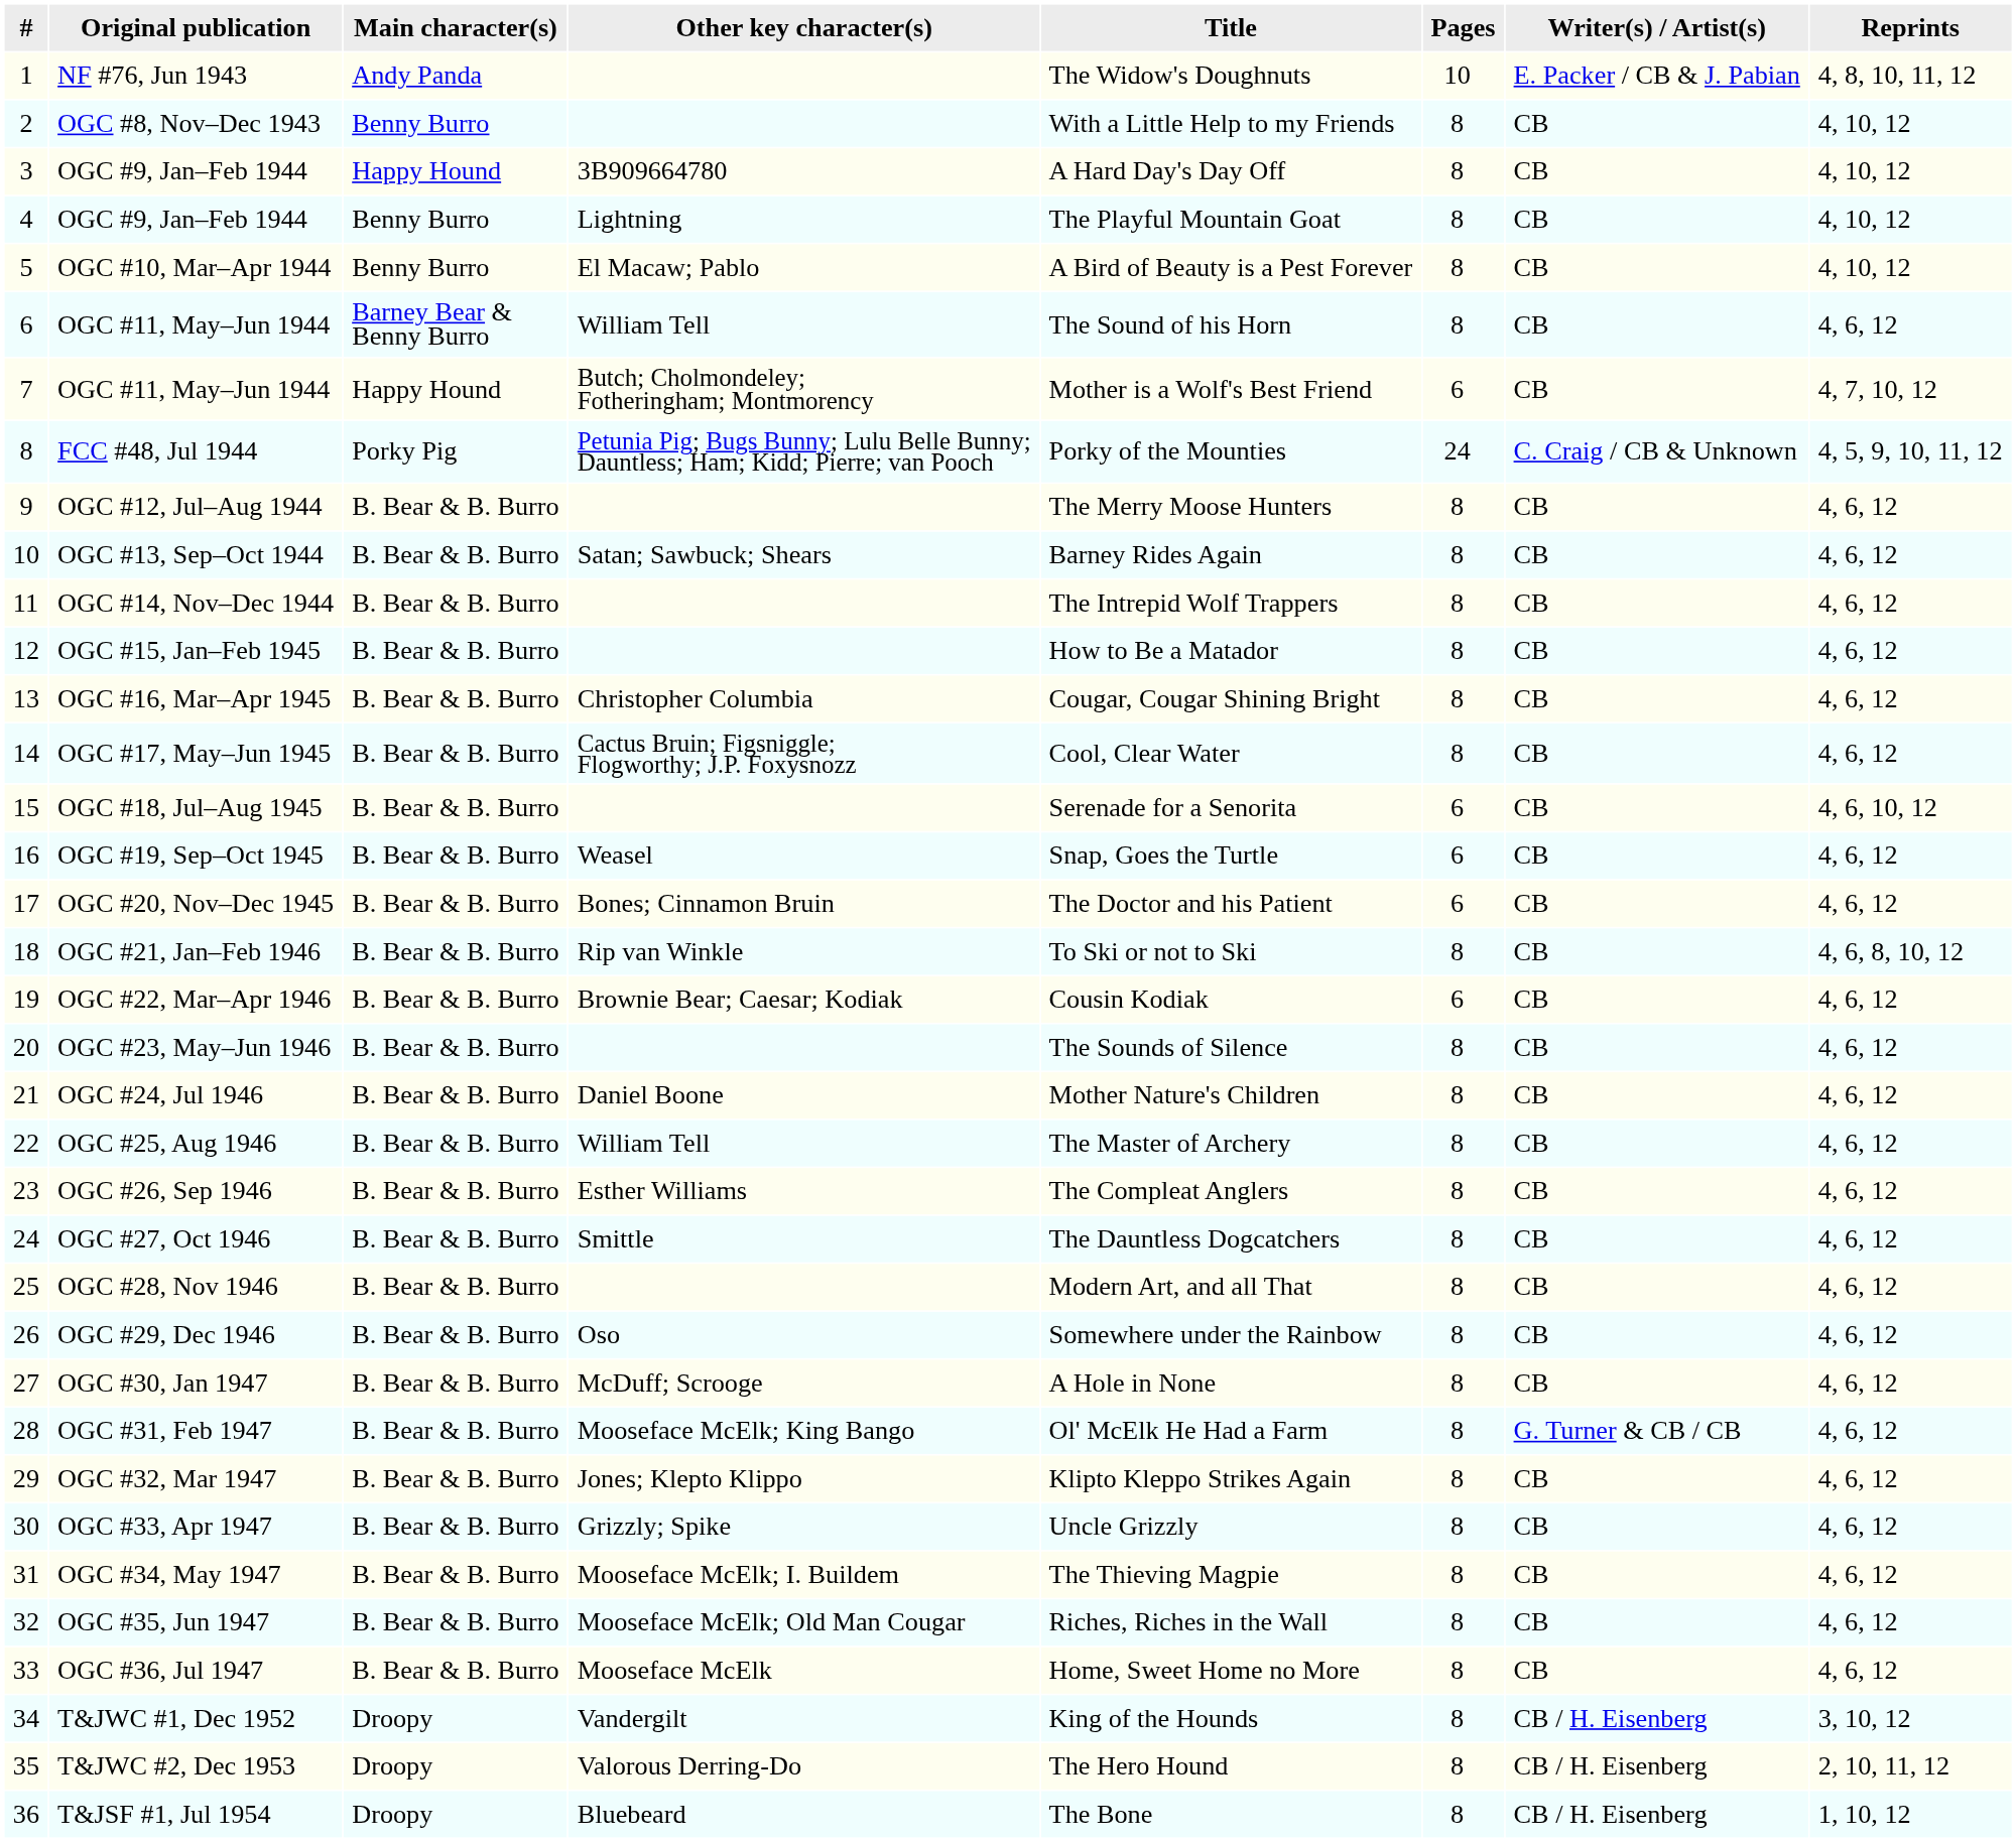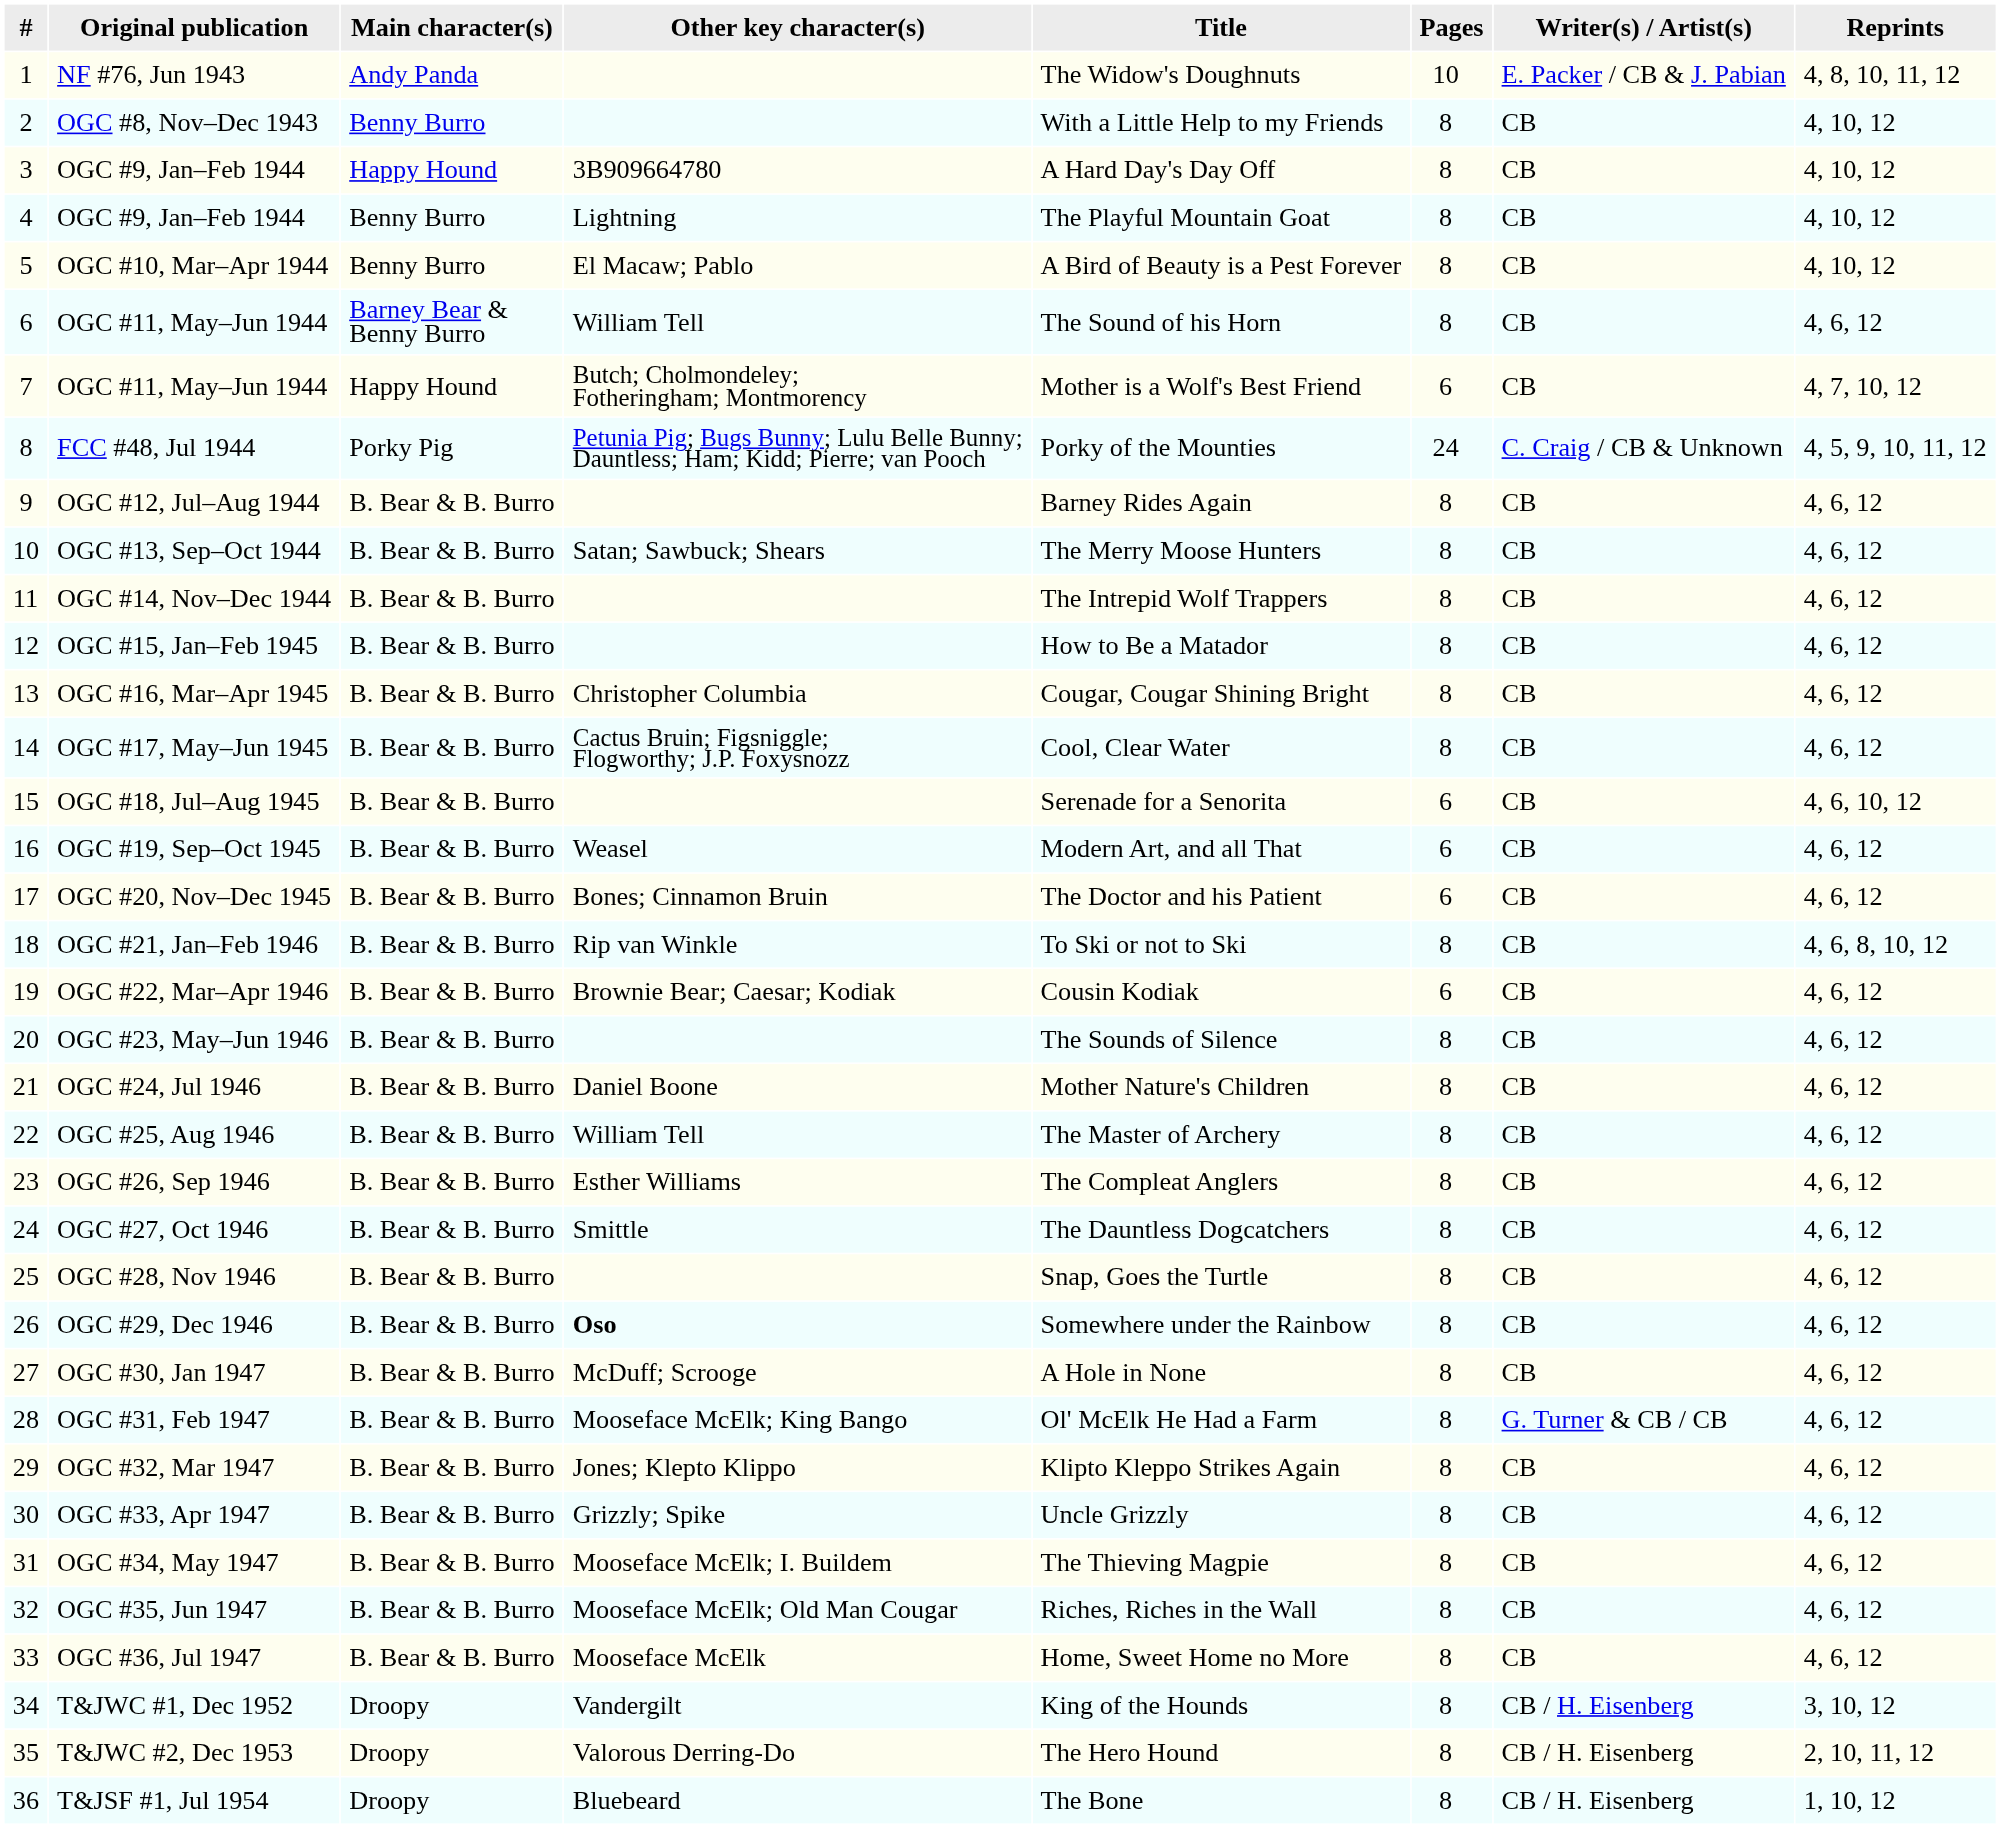OGC #12, Jul–Aug 1944 | Title: The Merry Moose Hunters -> Barney Rides Again
OGC #13, Sep–Oct 1944 | Title: Barney Rides Again -> The Merry Moose Hunters
OGC #19, Sep–Oct 1945 | Title: Snap, Goes the Turtle -> Modern Art, and all That
OGC #28, Nov 1946 | Title: Modern Art, and all That -> Snap, Goes the Turtle
OGC #29, Dec 1946 | Other key character(s): normal -> bold
